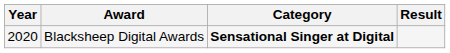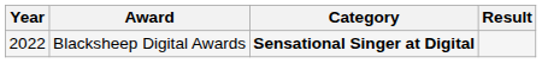Blacksheep Digital Awards | Year: 2020 -> 2022
